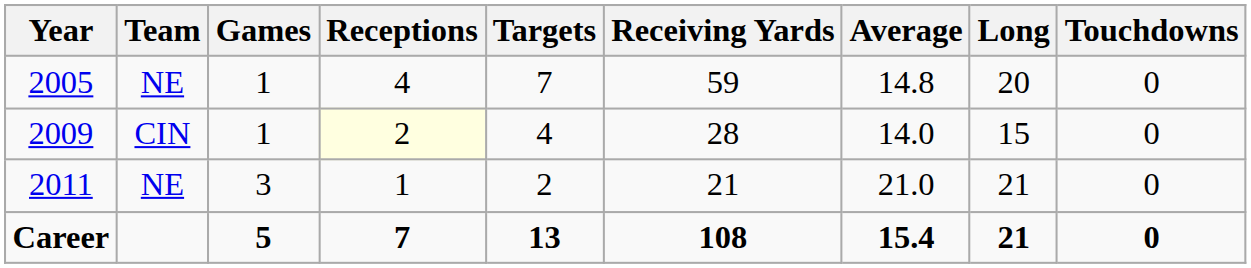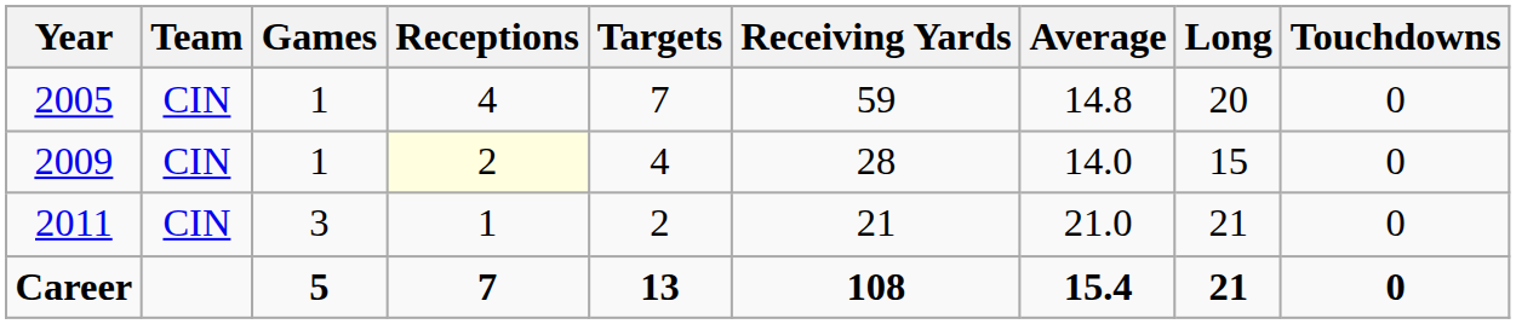2005 | Team: NE -> CIN
2011 | Team: NE -> CIN
